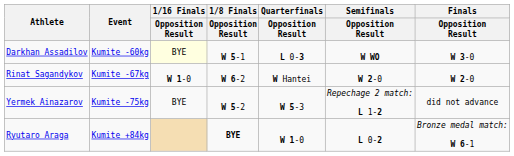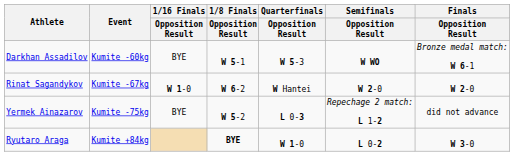Darkhan Assadilov | 1/16 Finals / Opposition Result: lightyellow background -> no background
Darkhan Assadilov | Quarterfinals / Opposition Result: L 0-3 -> W 5-3
Darkhan Assadilov | Finals / Opposition Result: W 3-0 -> Bronze medal match: W 6-1
Yermek Ainazarov | Quarterfinals / Opposition Result: W 5-3 -> L 0-3
Ryutaro Araga | Finals / Opposition Result: Bronze medal match: W 6-1 -> W 3-0
